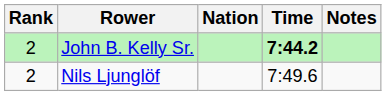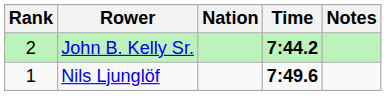Nils Ljunglöf | Rank: 2 -> 1
Nils Ljunglöf | Time: normal -> bold
